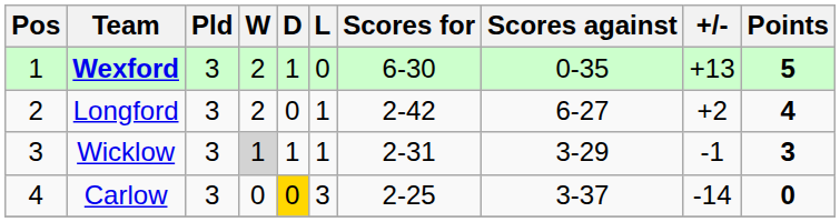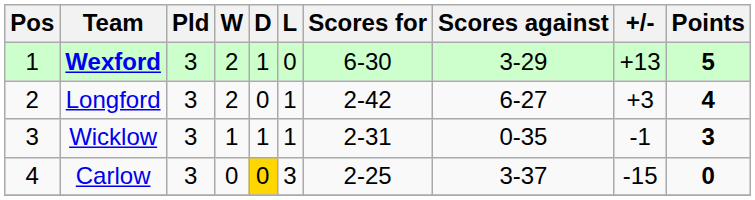Wexford | Scores against: 0-35 -> 3-29
Longford | +/-: +2 -> +3
Wicklow | W: lightgrey background -> no background
Wicklow | Scores against: 3-29 -> 0-35
Carlow | +/-: -14 -> -15
